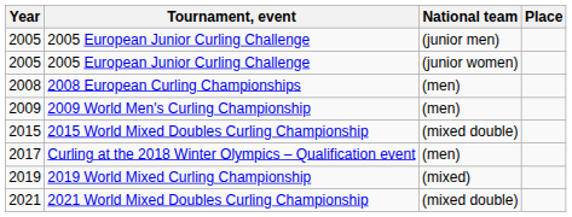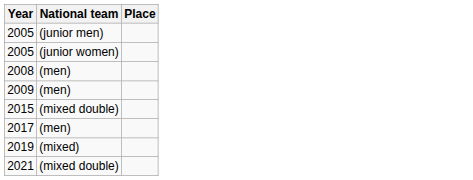- column: Tournament, event | 2005 European Junior Curling Challenge | 2005 European Junior Curling Challenge | 2008 European Curling Championships | 2009 World Men's Curling Championship | 2015 World Mixed Doubles Curling Championship | Curling at the 2018 Winter Olympics – Qualification event | 2019 World Mixed Curling Championship | 2021 World Mixed Doubles Curling Championship
